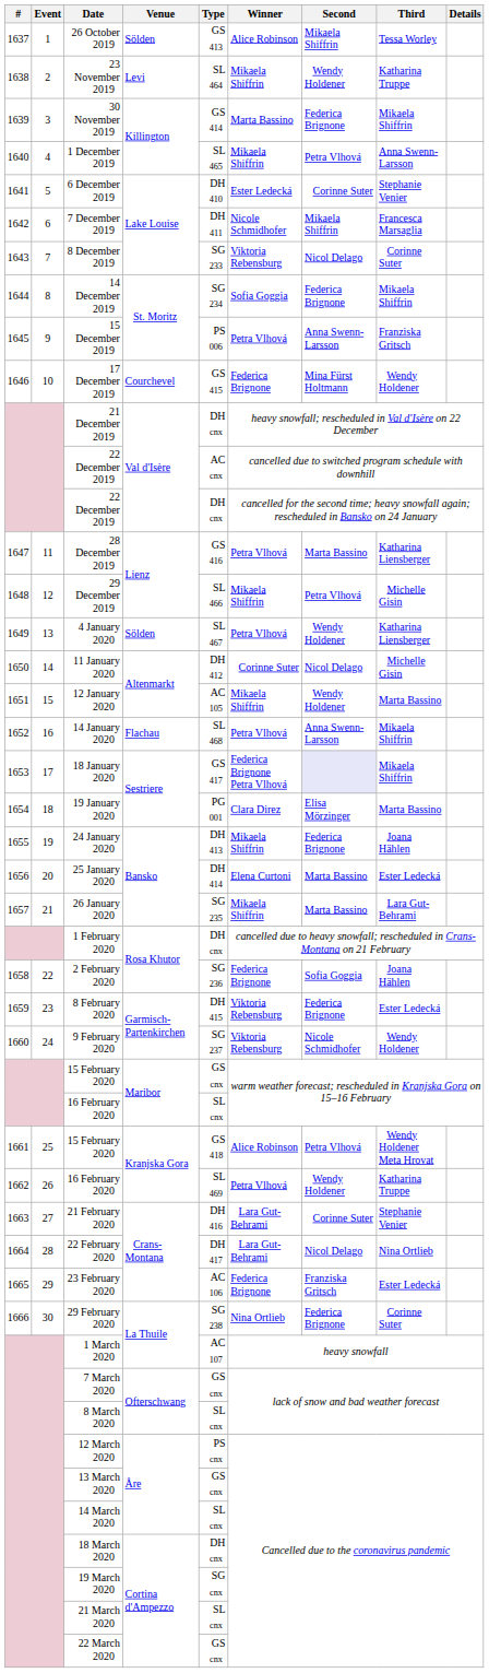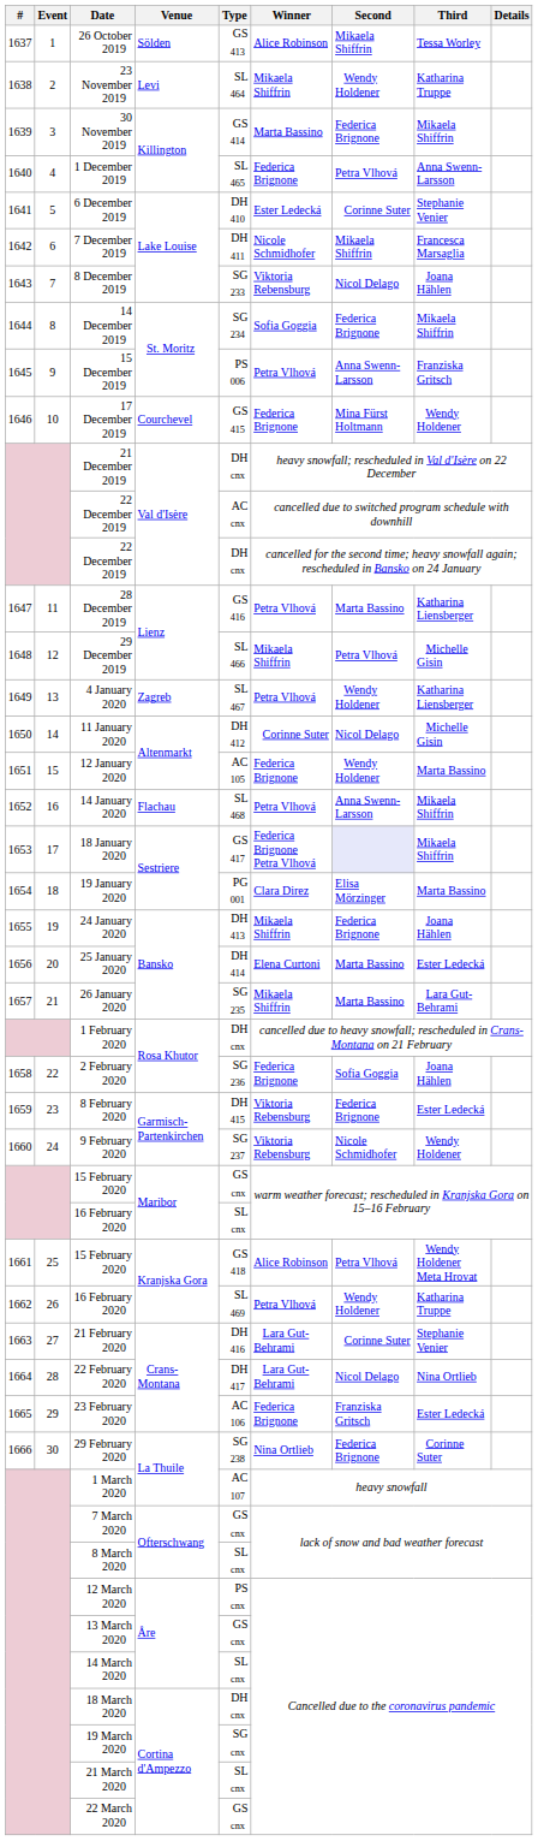1 December 2019 | Winner: Mikaela Shiffrin -> Federica Brignone
8 December 2019 | Third: Corinne Suter -> Joana Hählen
4 January 2020 | Venue: Sölden -> Zagreb
12 January 2020 | Winner: Mikaela Shiffrin -> Federica Brignone
